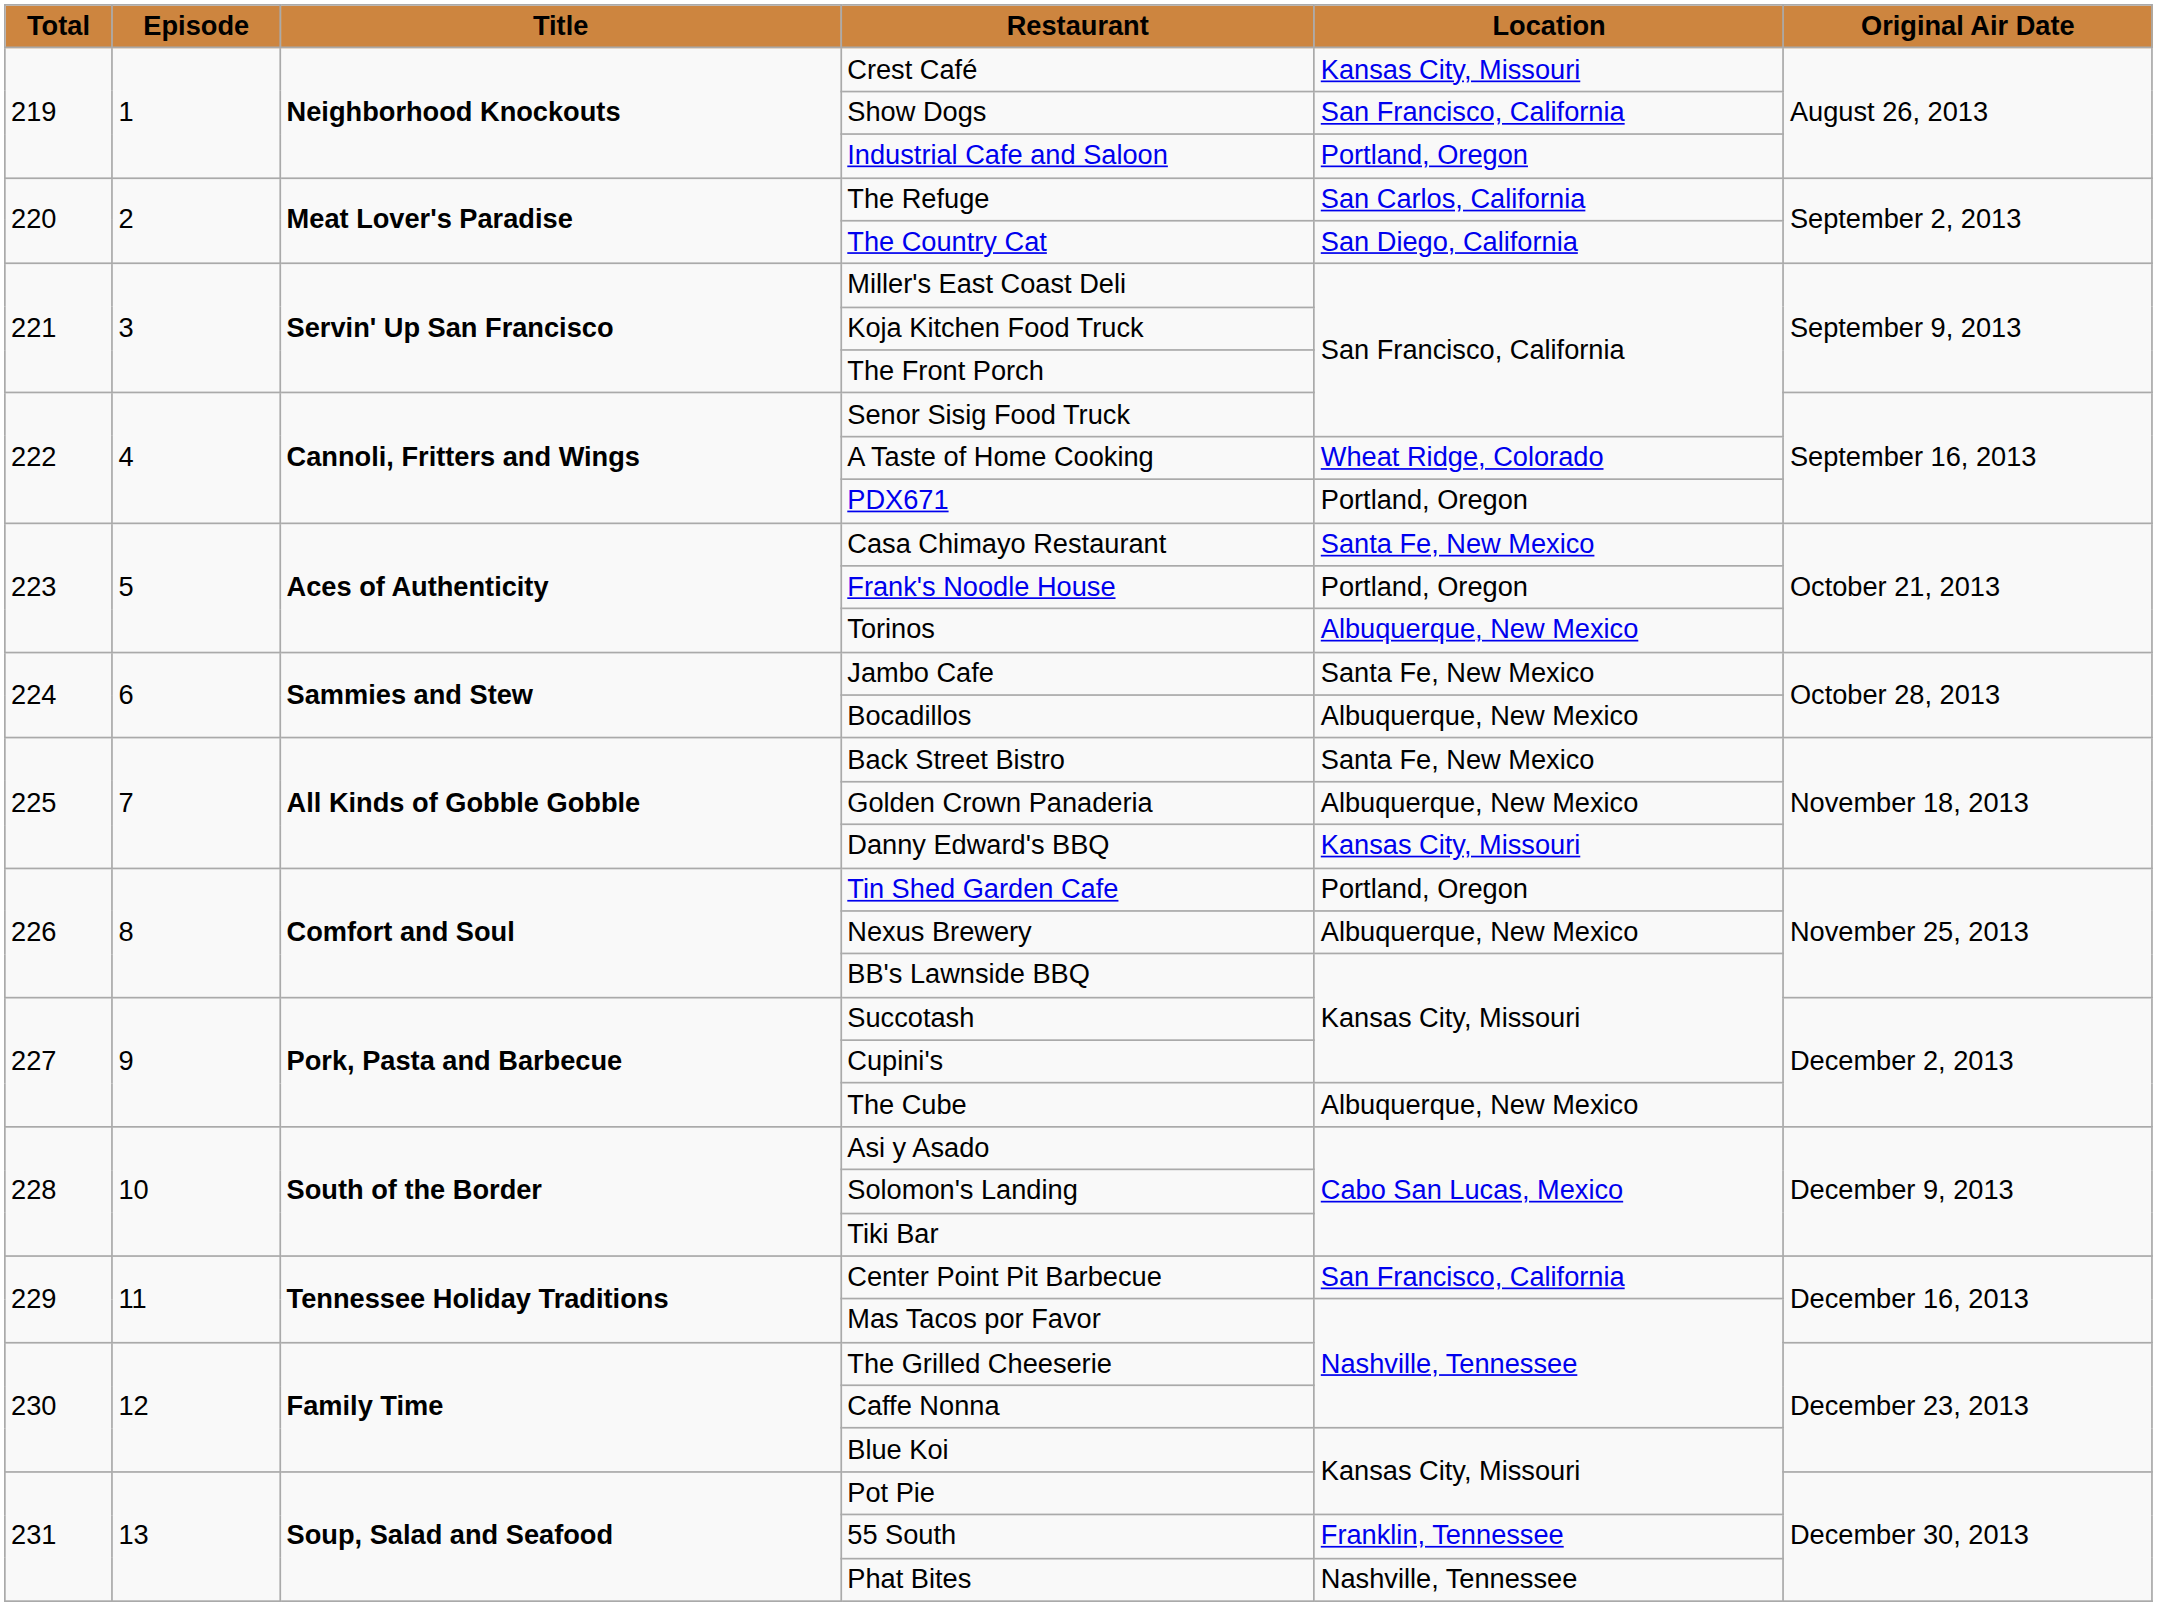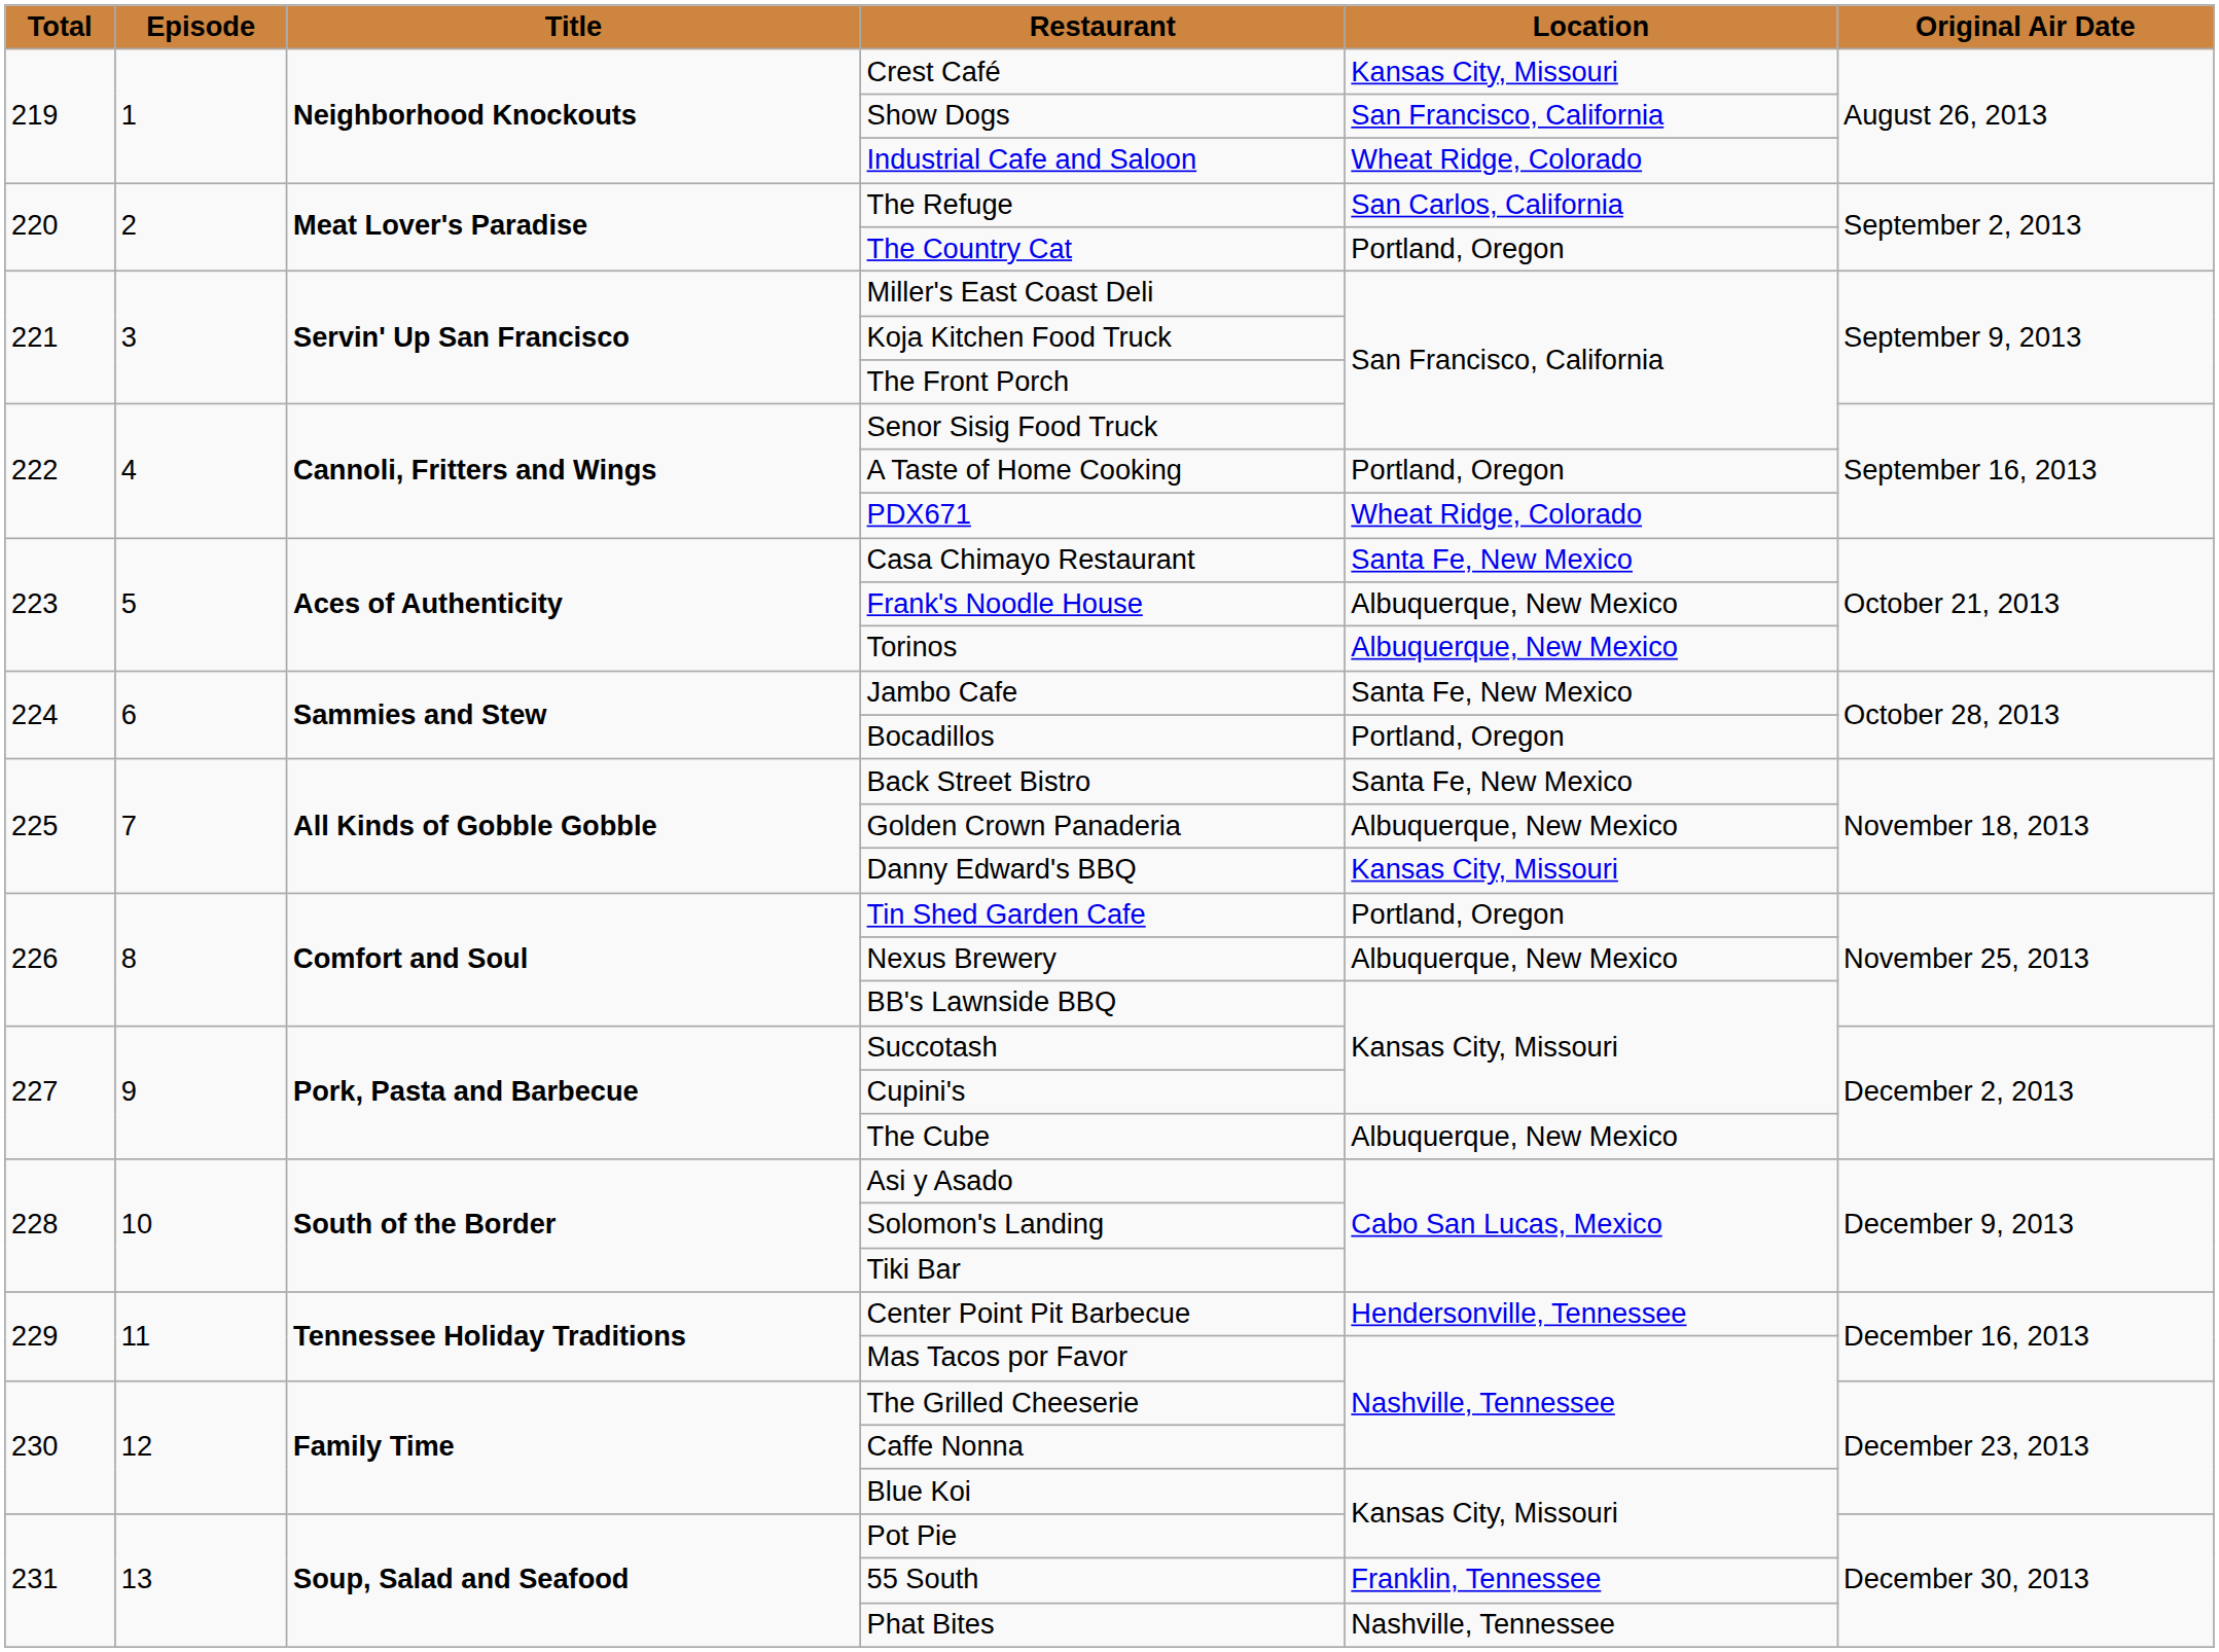Industrial Cafe and Saloon | Location: Portland, Oregon -> Wheat Ridge, Colorado
The Country Cat | Location: San Diego, California -> Portland, Oregon
A Taste of Home Cooking | Location: Wheat Ridge, Colorado -> Portland, Oregon
PDX671 | Location: Portland, Oregon -> Wheat Ridge, Colorado
Frank's Noodle House | Location: Portland, Oregon -> Albuquerque, New Mexico
Bocadillos | Location: Albuquerque, New Mexico -> Portland, Oregon
Center Point Pit Barbecue | Location: San Francisco, California -> Hendersonville, Tennessee
